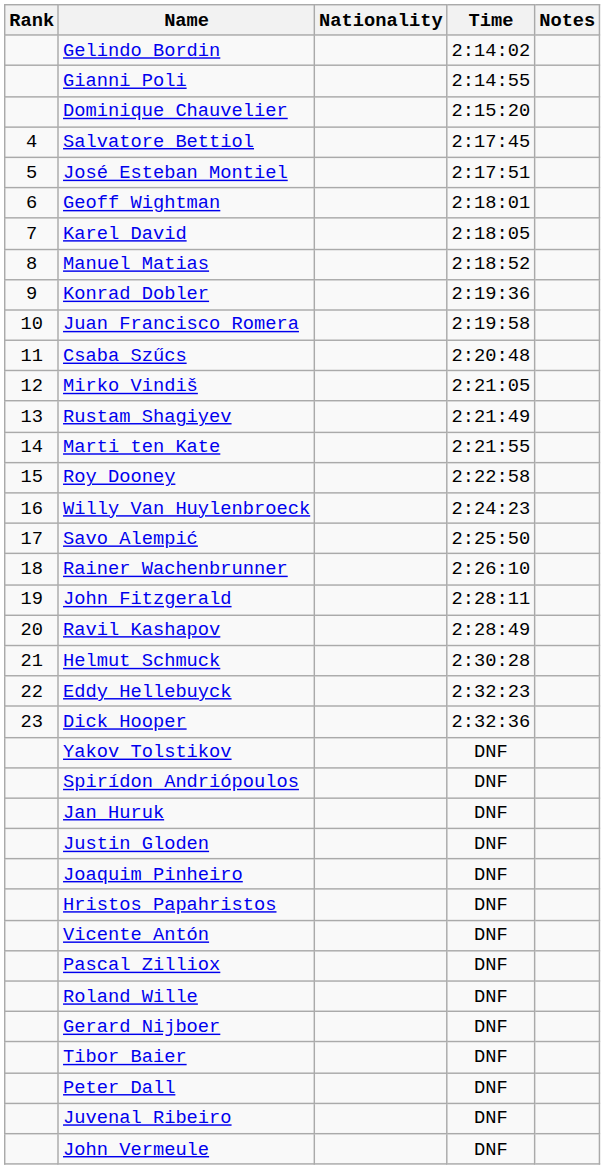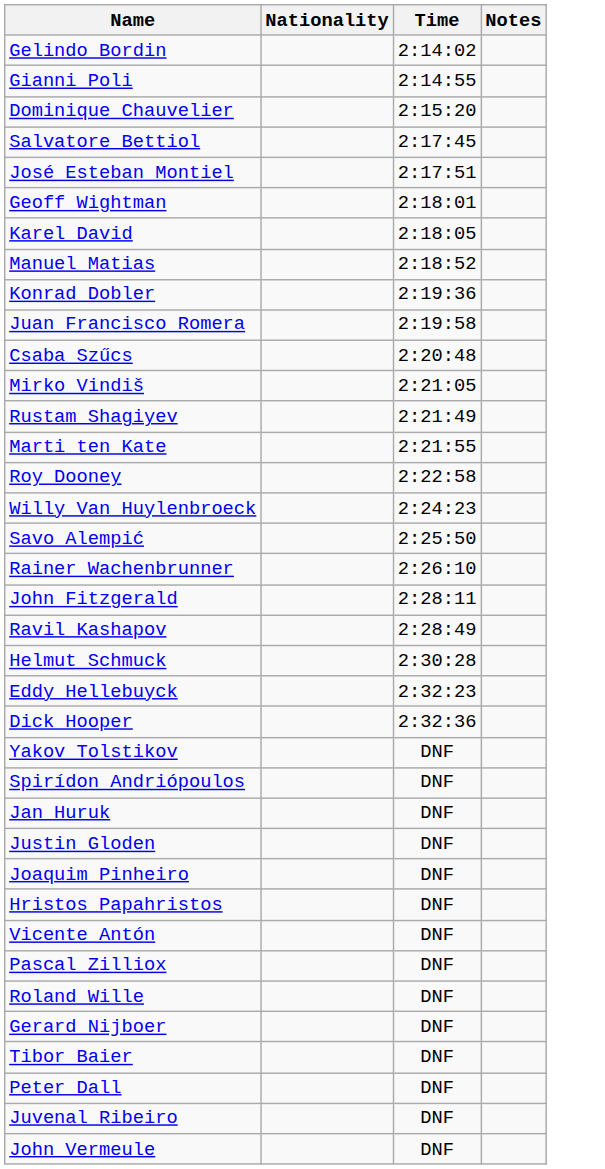- column: Rank | 4 | 5 | 6 | 7 | 8 | 9 | 10 | 11 | 12 | 13 | 14 | 15 | 16 | 17 | 18 | 19 | 20 | 21 | 22 | 23
